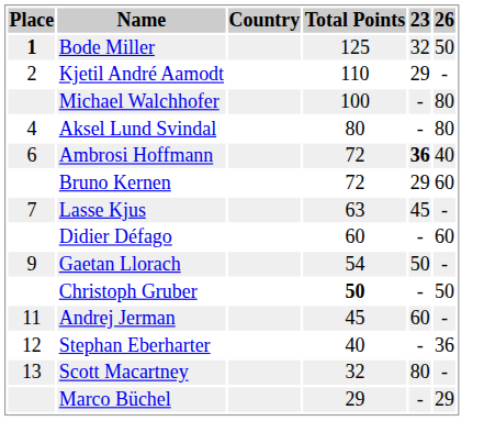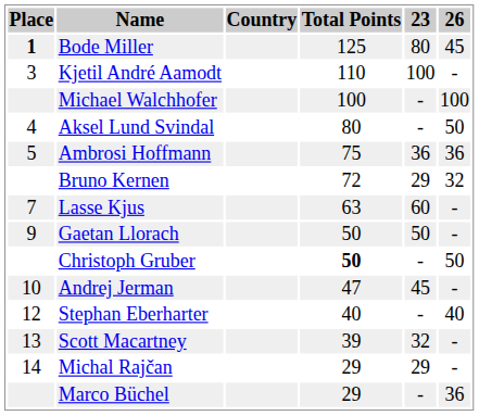Bode Miller | 23: 32 -> 80
Bode Miller | 26: 50 -> 45
Kjetil André Aamodt | Place: 2 -> 3
Kjetil André Aamodt | 23: 29 -> 100
Michael Walchhofer | 26: 80 -> 100
Aksel Lund Svindal | 26: 80 -> 50
Ambrosi Hoffmann | Place: 6 -> 5
Ambrosi Hoffmann | Total Points: 72 -> 75
Ambrosi Hoffmann | 23: bold -> normal
Ambrosi Hoffmann | 26: 40 -> 36
Bruno Kernen | 26: 60 -> 32
Lasse Kjus | 23: 45 -> 60
- row: Didier Défago | 60 | - | 60
Gaetan Llorach | Total Points: 54 -> 50
Andrej Jerman | Place: 11 -> 10
Andrej Jerman | Total Points: 45 -> 47
Andrej Jerman | 23: 60 -> 45
Stephan Eberharter | 26: 36 -> 40
Scott Macartney | Total Points: 32 -> 39
Scott Macartney | 23: 80 -> 32
+ row: 14 | Michal Rajčan | 29 | 29 | -
Marco Büchel | 26: 29 -> 36
